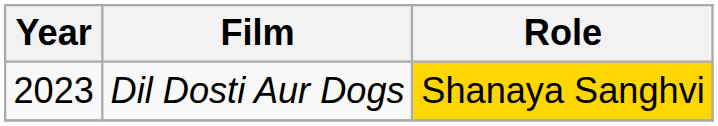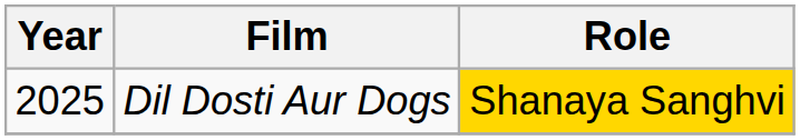Dil Dosti Aur Dogs | Year: 2023 -> 2025
